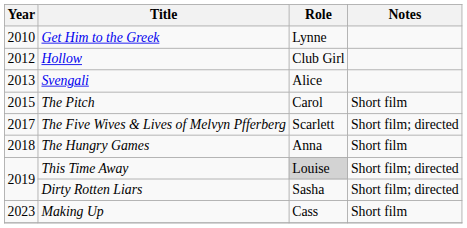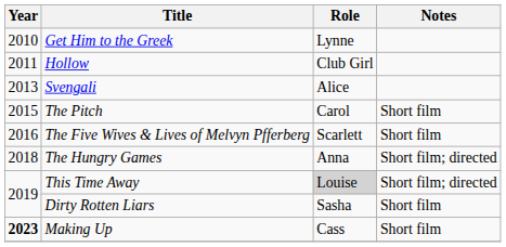Hollow | Year: 2012 -> 2011
The Five Wives & Lives of Melvyn Pfferberg | Year: 2017 -> 2016
The Five Wives & Lives of Melvyn Pfferberg | Notes: Short film; directed -> Short film
The Hungry Games | Notes: Short film -> Short film; directed
Dirty Rotten Liars | Notes: Short film; directed -> Short film
Making Up | Year: normal -> bold
